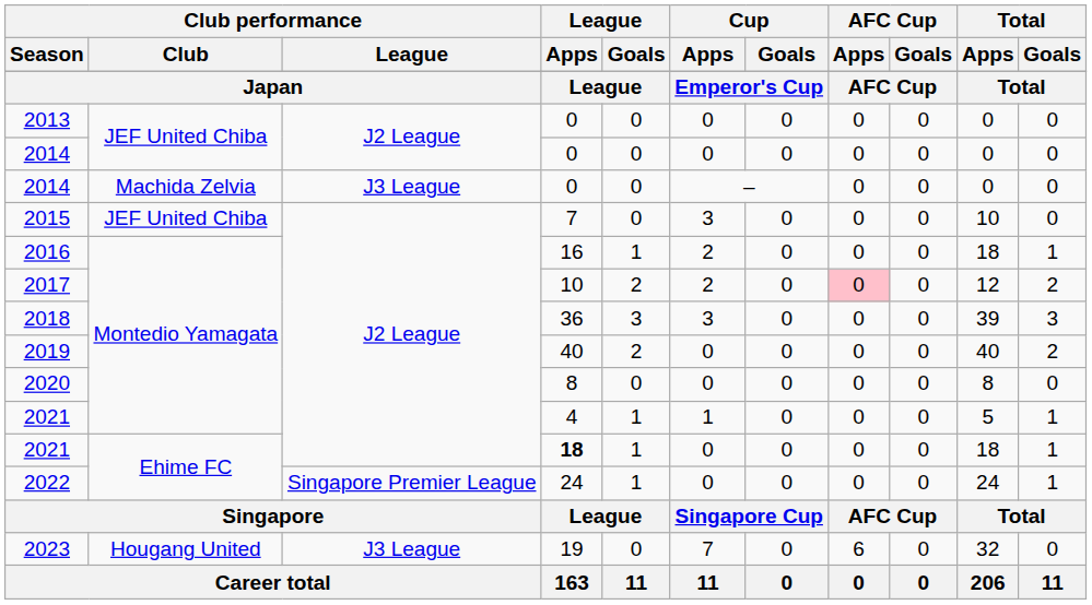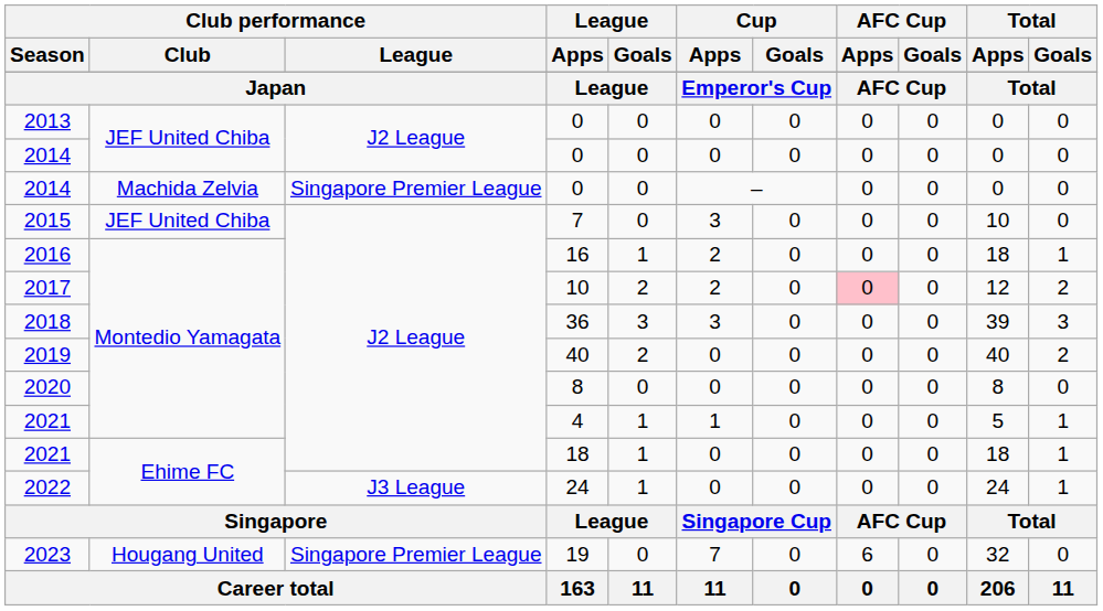2014 / Machida Zelvia | Club performance / League: J3 League -> Singapore Premier League
2021 / Ehime FC | League / Apps: bold -> normal
2022 | Club performance / League: Singapore Premier League -> J3 League
2023 | Club performance / League: J3 League -> Singapore Premier League
